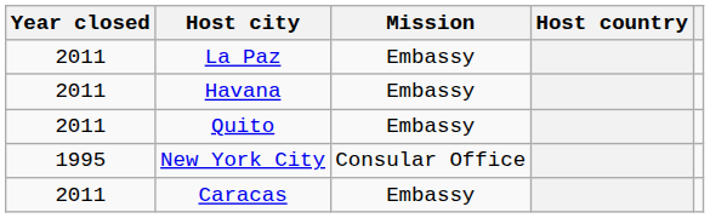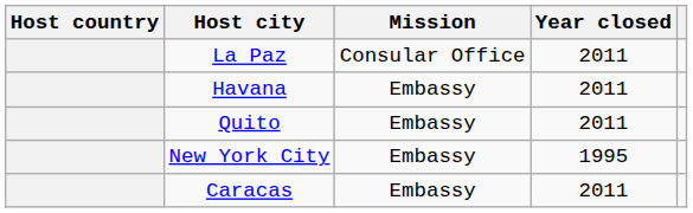columns swapped: Host country <-> Year closed
La Paz | Mission: Embassy -> Consular Office
New York City | Mission: Consular Office -> Embassy
